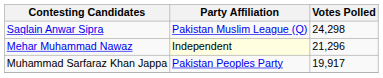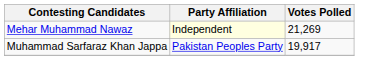- row: Saqlain Anwar Sipra | Pakistan Muslim League (Q) | 24,298
Mehar Muhammad Nawaz | Votes Polled: 21,296 -> 21,269
